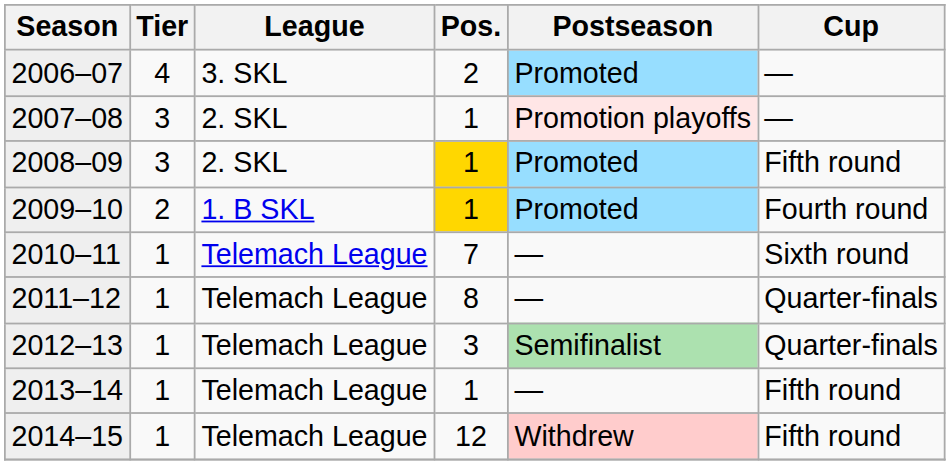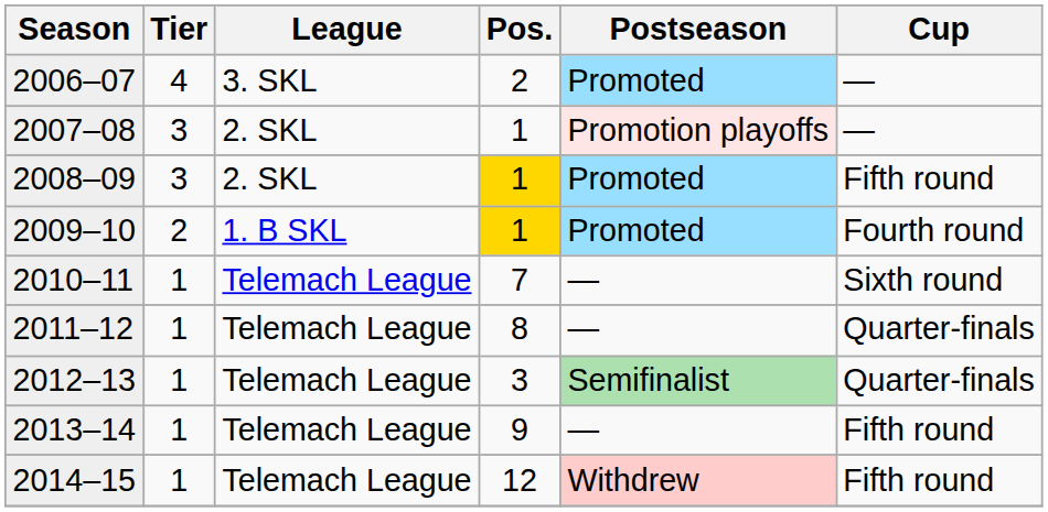2013–14 | Pos.: 1 -> 9
